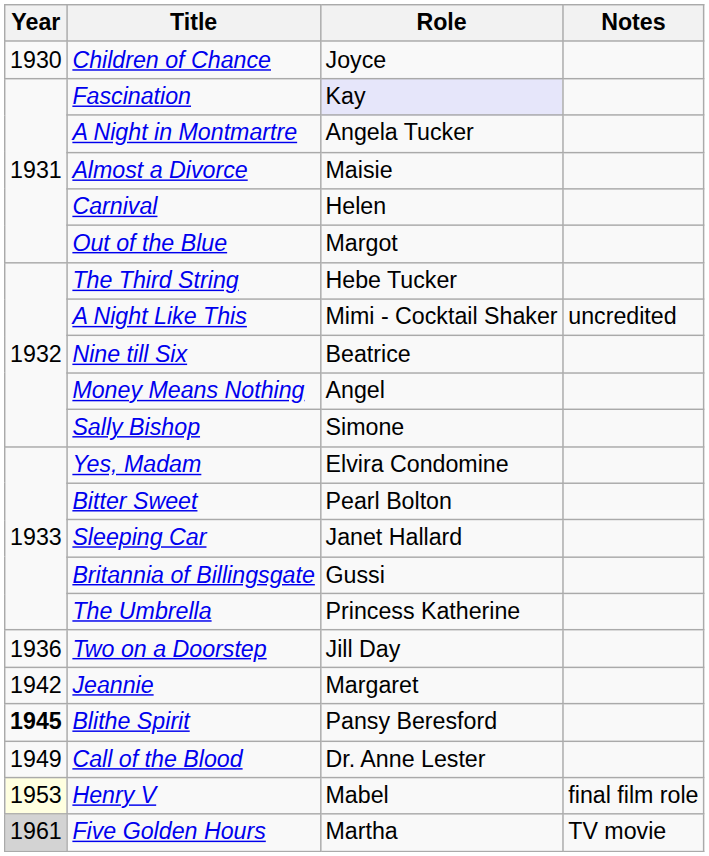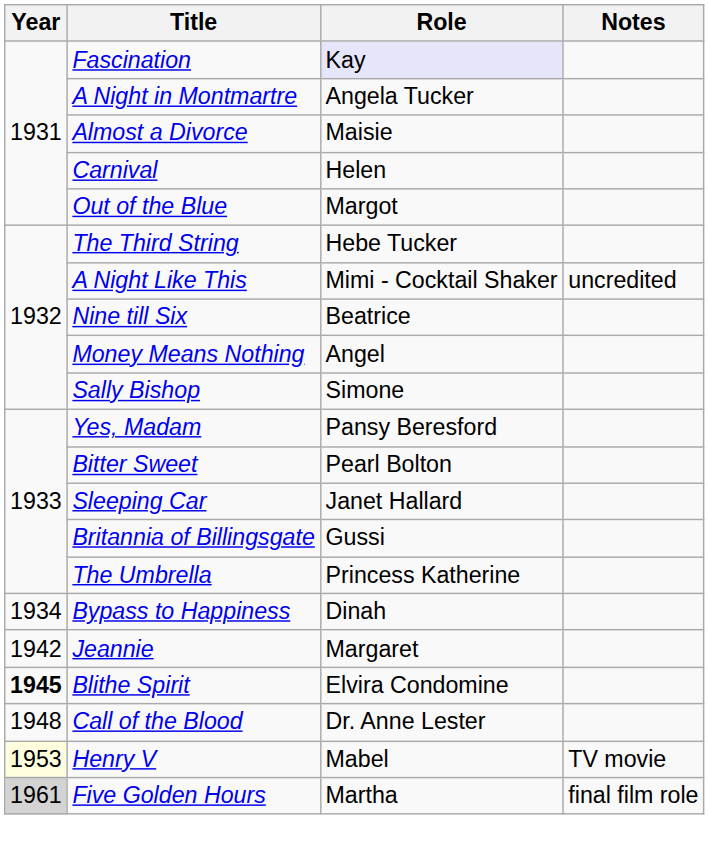- row: 1930 | Children of Chance | Joyce
Yes, Madam | Role: Elvira Condomine -> Pansy Beresford
+ row: 1934 | Bypass to Happiness | Dinah
- row: 1936 | Two on a Doorstep | Jill Day
Blithe Spirit | Role: Pansy Beresford -> Elvira Condomine
Call of the Blood | Year: 1949 -> 1948
Henry V | Notes: final film role -> TV movie
Five Golden Hours | Notes: TV movie -> final film role
